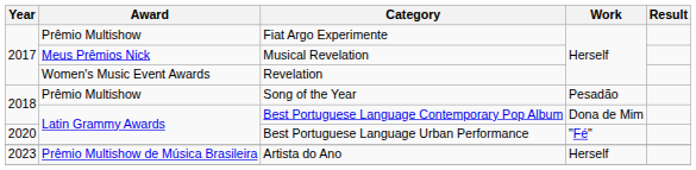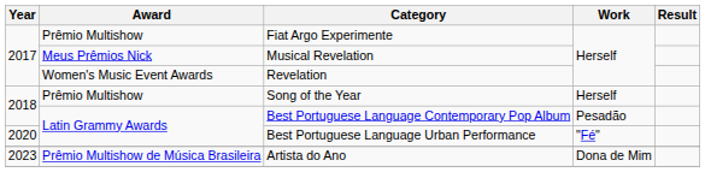Song of the Year | Work: Pesadão -> Herself
Best Portuguese Language Contemporary Pop Album | Work: Dona de Mim -> Pesadão
Artista do Ano | Work: Herself -> Dona de Mim
